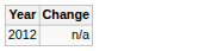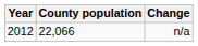+ column: County population | 22,066
